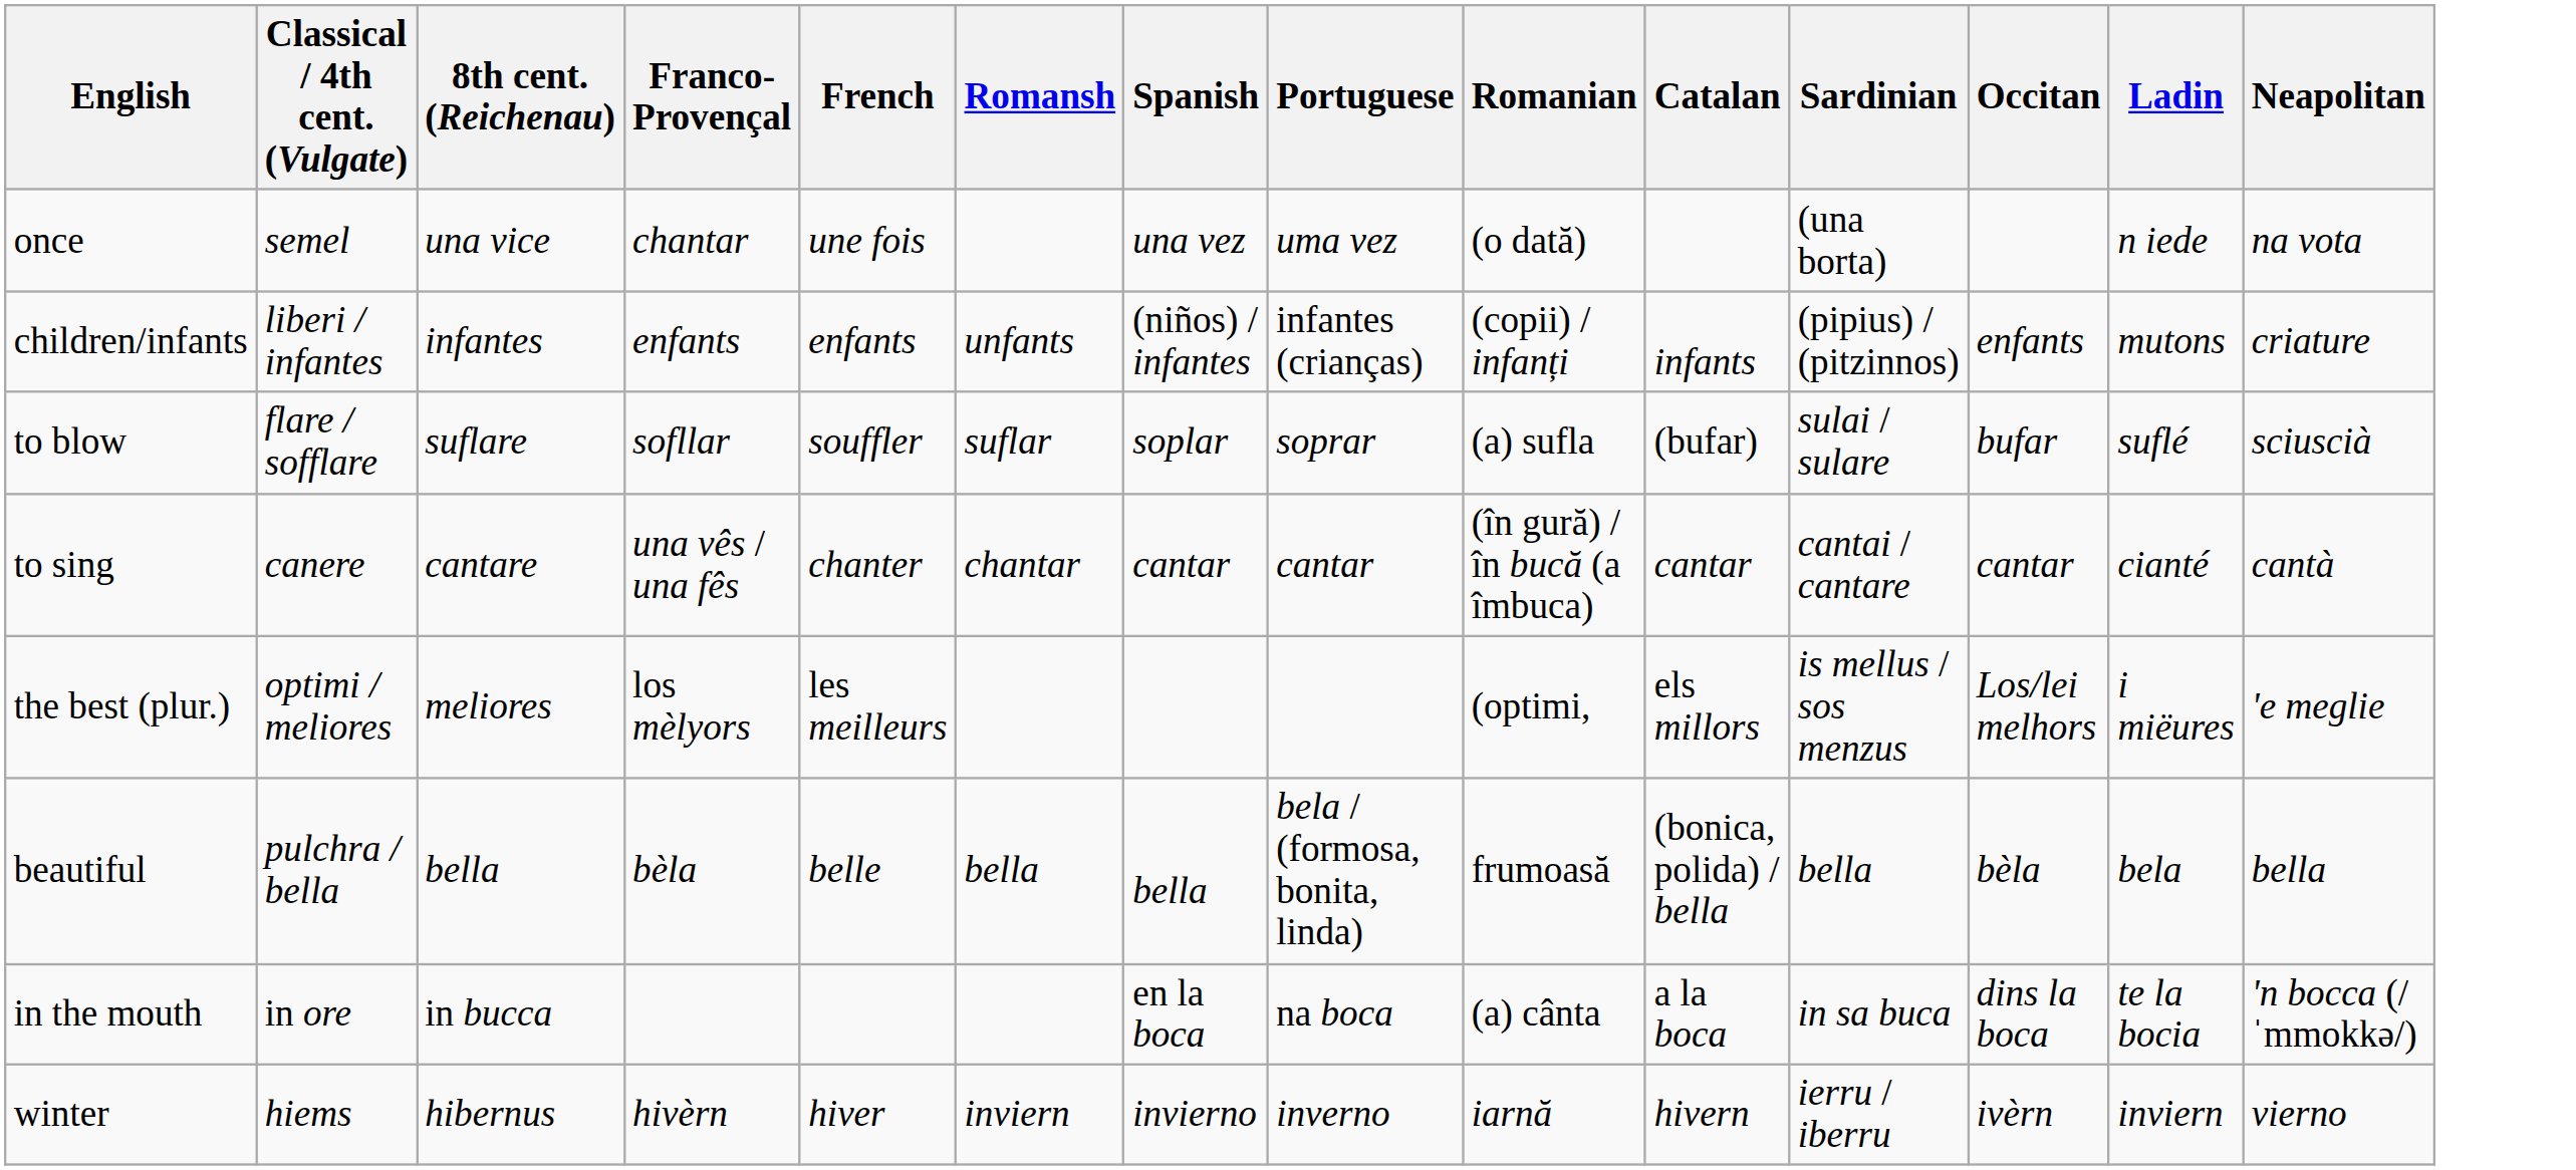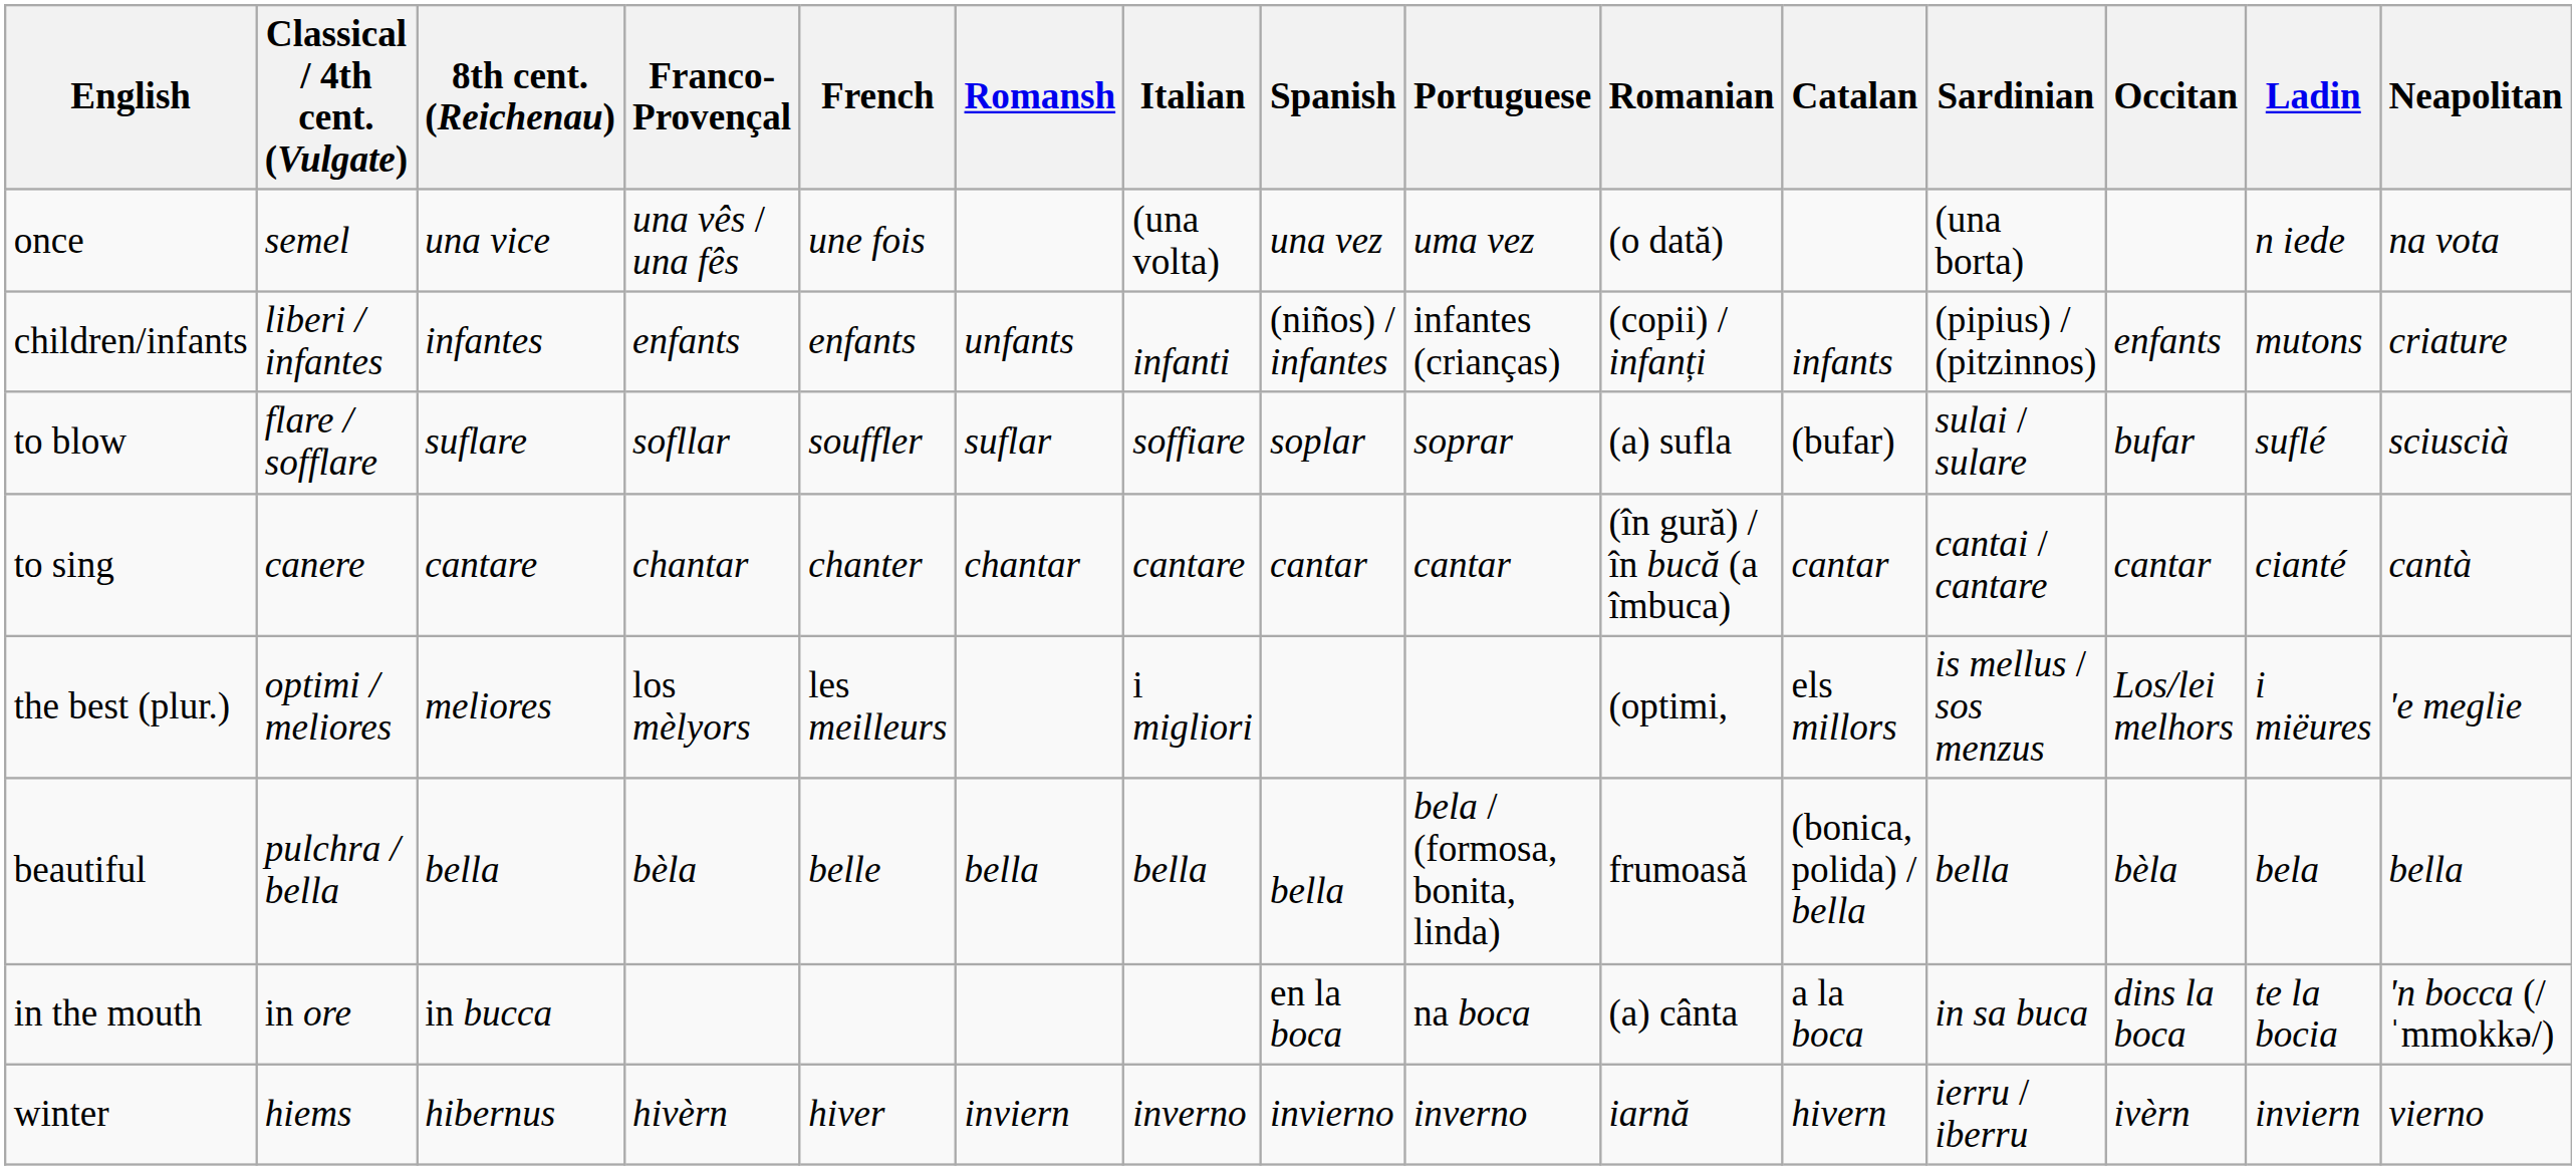+ column: Italian | (una volta) | infanti | soffiare | cantare | i migliori | bella | inverno
once | Franco-Provençal: chantar -> una vês / una fês
to sing | Franco-Provençal: una vês / una fês -> chantar
